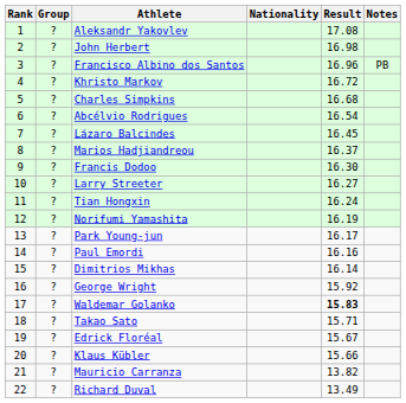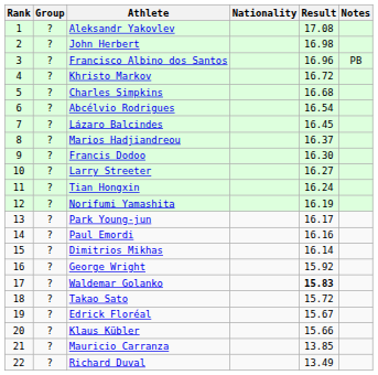Takao Sato | Result: 15.71 -> 15.72
Mauricio Carranza | Result: 13.82 -> 13.85
